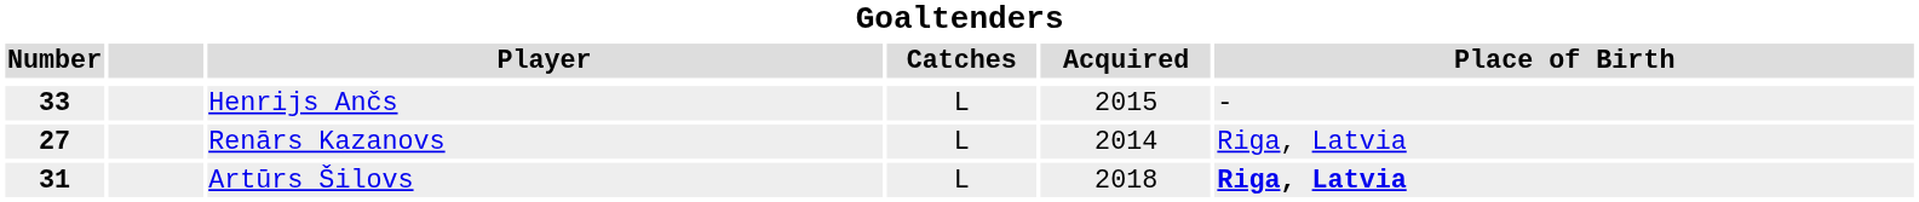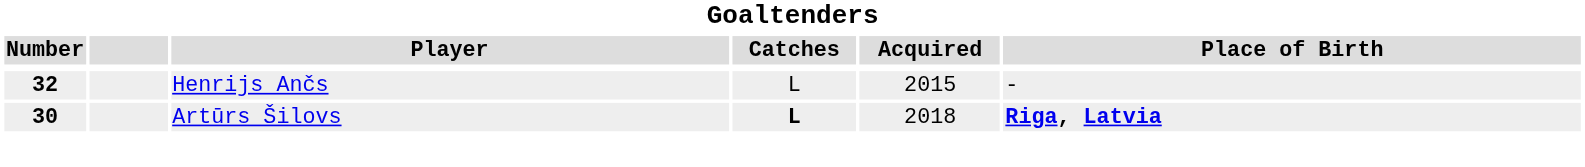Henrijs Ančs | Number: 33 -> 32
- row: 27 | Renārs Kazanovs | L | 2014 | Riga, Latvia
Artūrs Šilovs | Number: 31 -> 30
Artūrs Šilovs | Catches: normal -> bold
